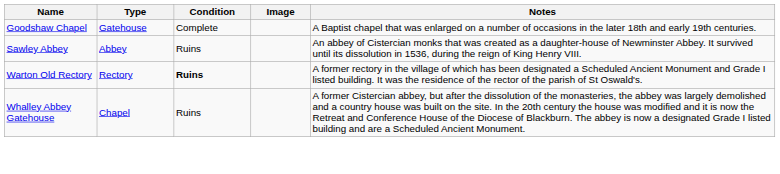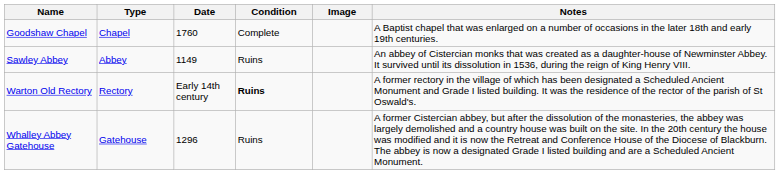+ column: Date | 1760 | 1149 | Early 14th century | 1296
Goodshaw Chapel | Type: Gatehouse -> Chapel
Whalley Abbey Gatehouse | Type: Chapel -> Gatehouse
